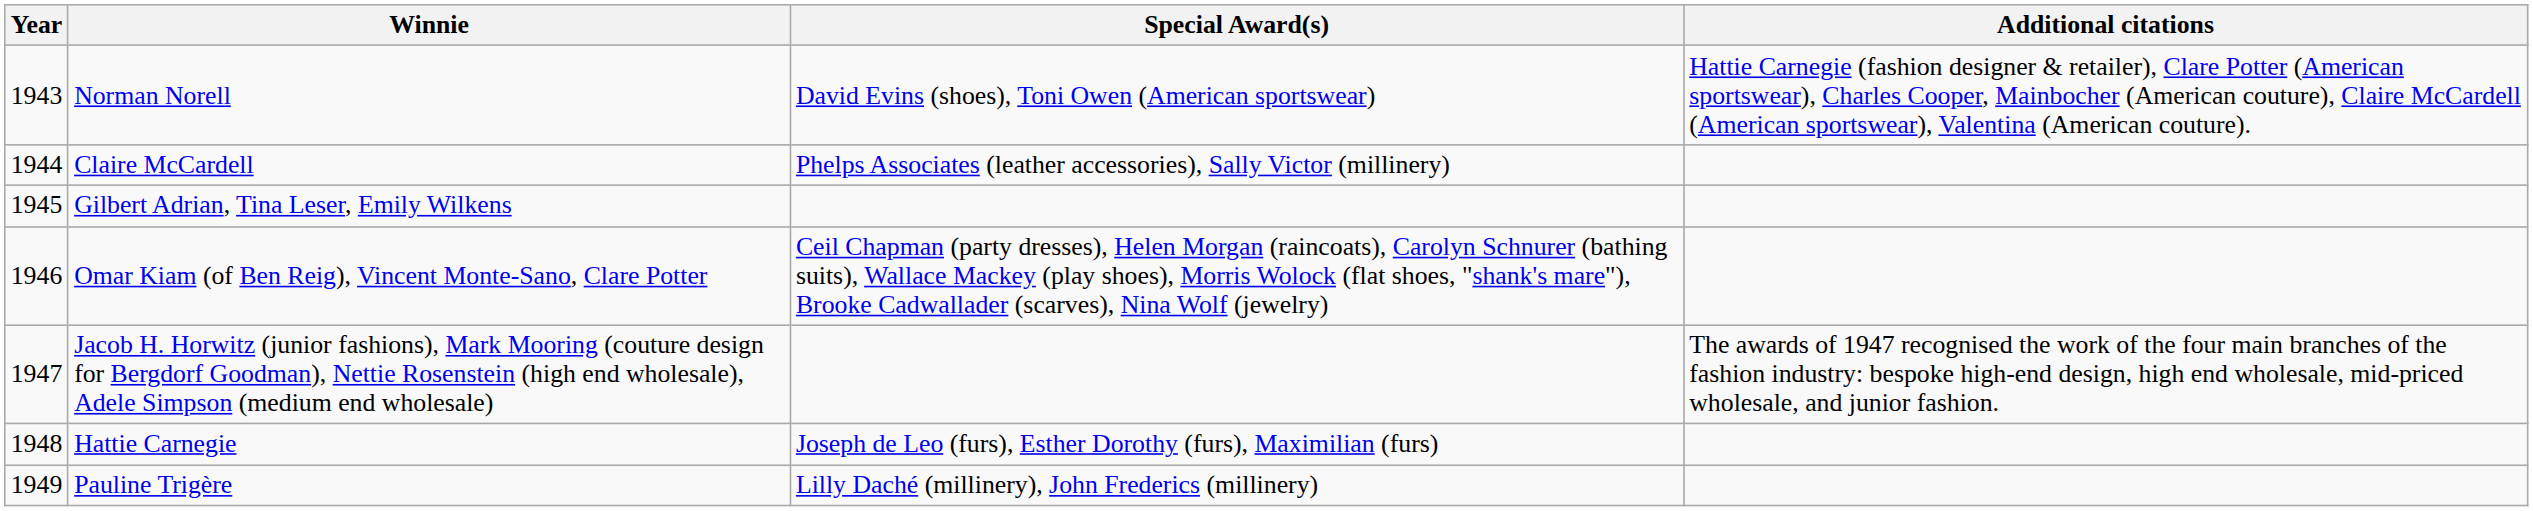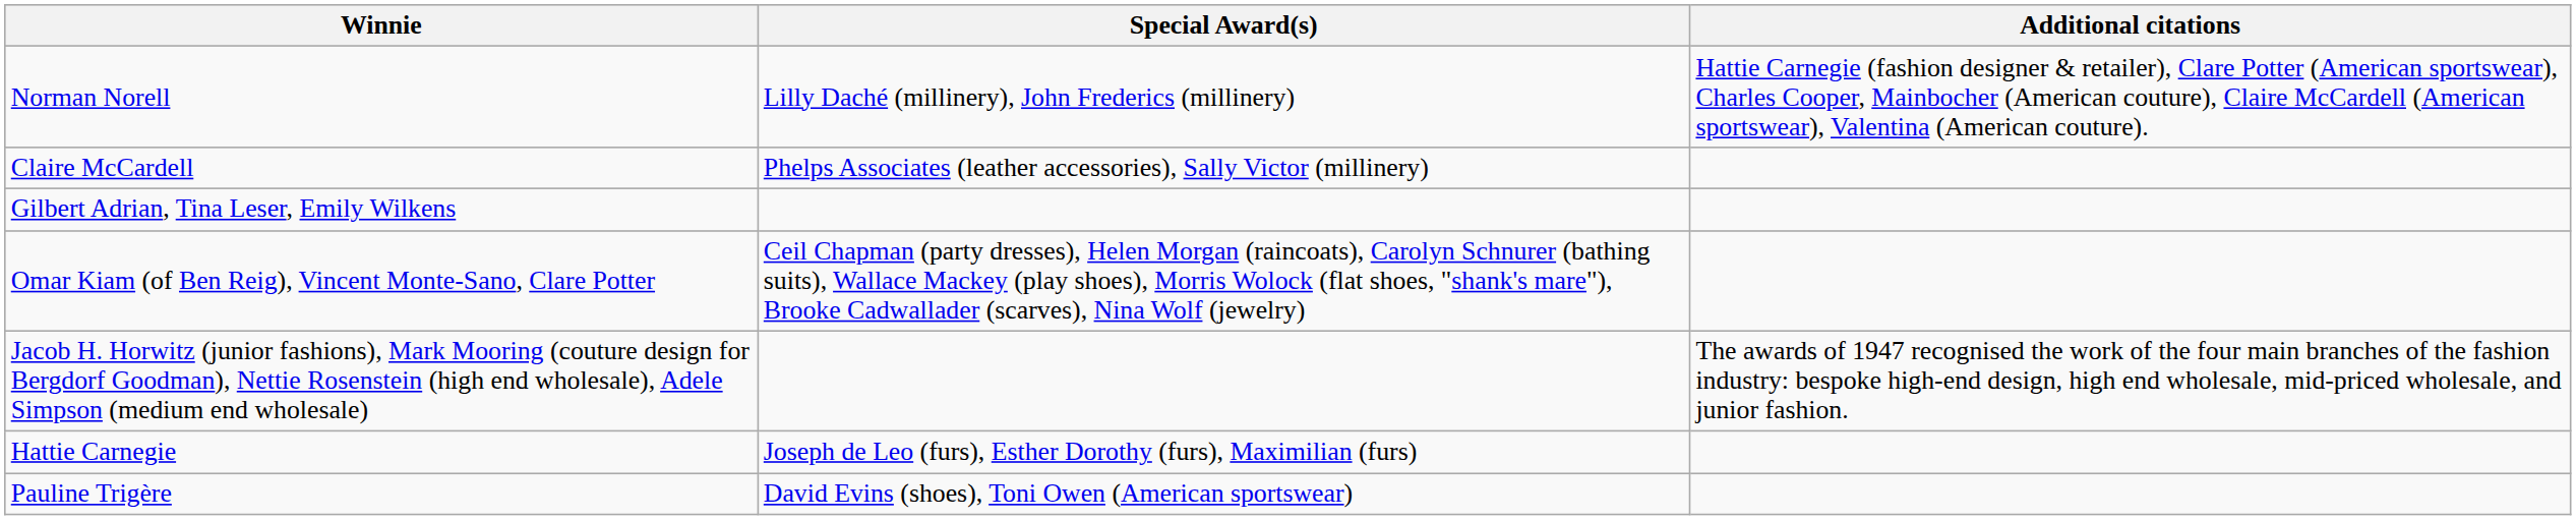- column: Year | 1943 | 1944 | 1945 | 1946 | 1947 | 1948 | 1949
Norman Norell | Special Award(s): David Evins (shoes), Toni Owen (American sportswear) -> Lilly Daché (millinery), John Frederics (millinery)
Pauline Trigère | Special Award(s): Lilly Daché (millinery), John Frederics (millinery) -> David Evins (shoes), Toni Owen (American sportswear)
